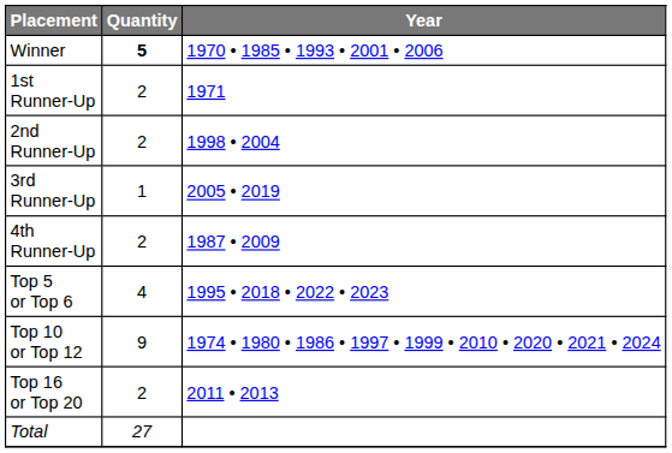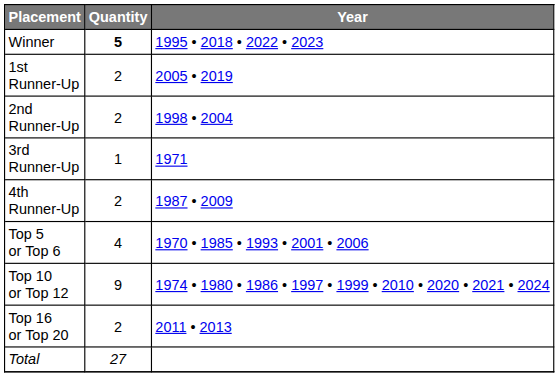Winner | Year: 1970 • 1985 • 1993 • 2001 • 2006 -> 1995 • 2018 • 2022 • 2023
1st Runner-Up | Year: 1971 -> 2005 • 2019
3rd Runner-Up | Year: 2005 • 2019 -> 1971
Top 5 or Top 6 | Year: 1995 • 2018 • 2022 • 2023 -> 1970 • 1985 • 1993 • 2001 • 2006
